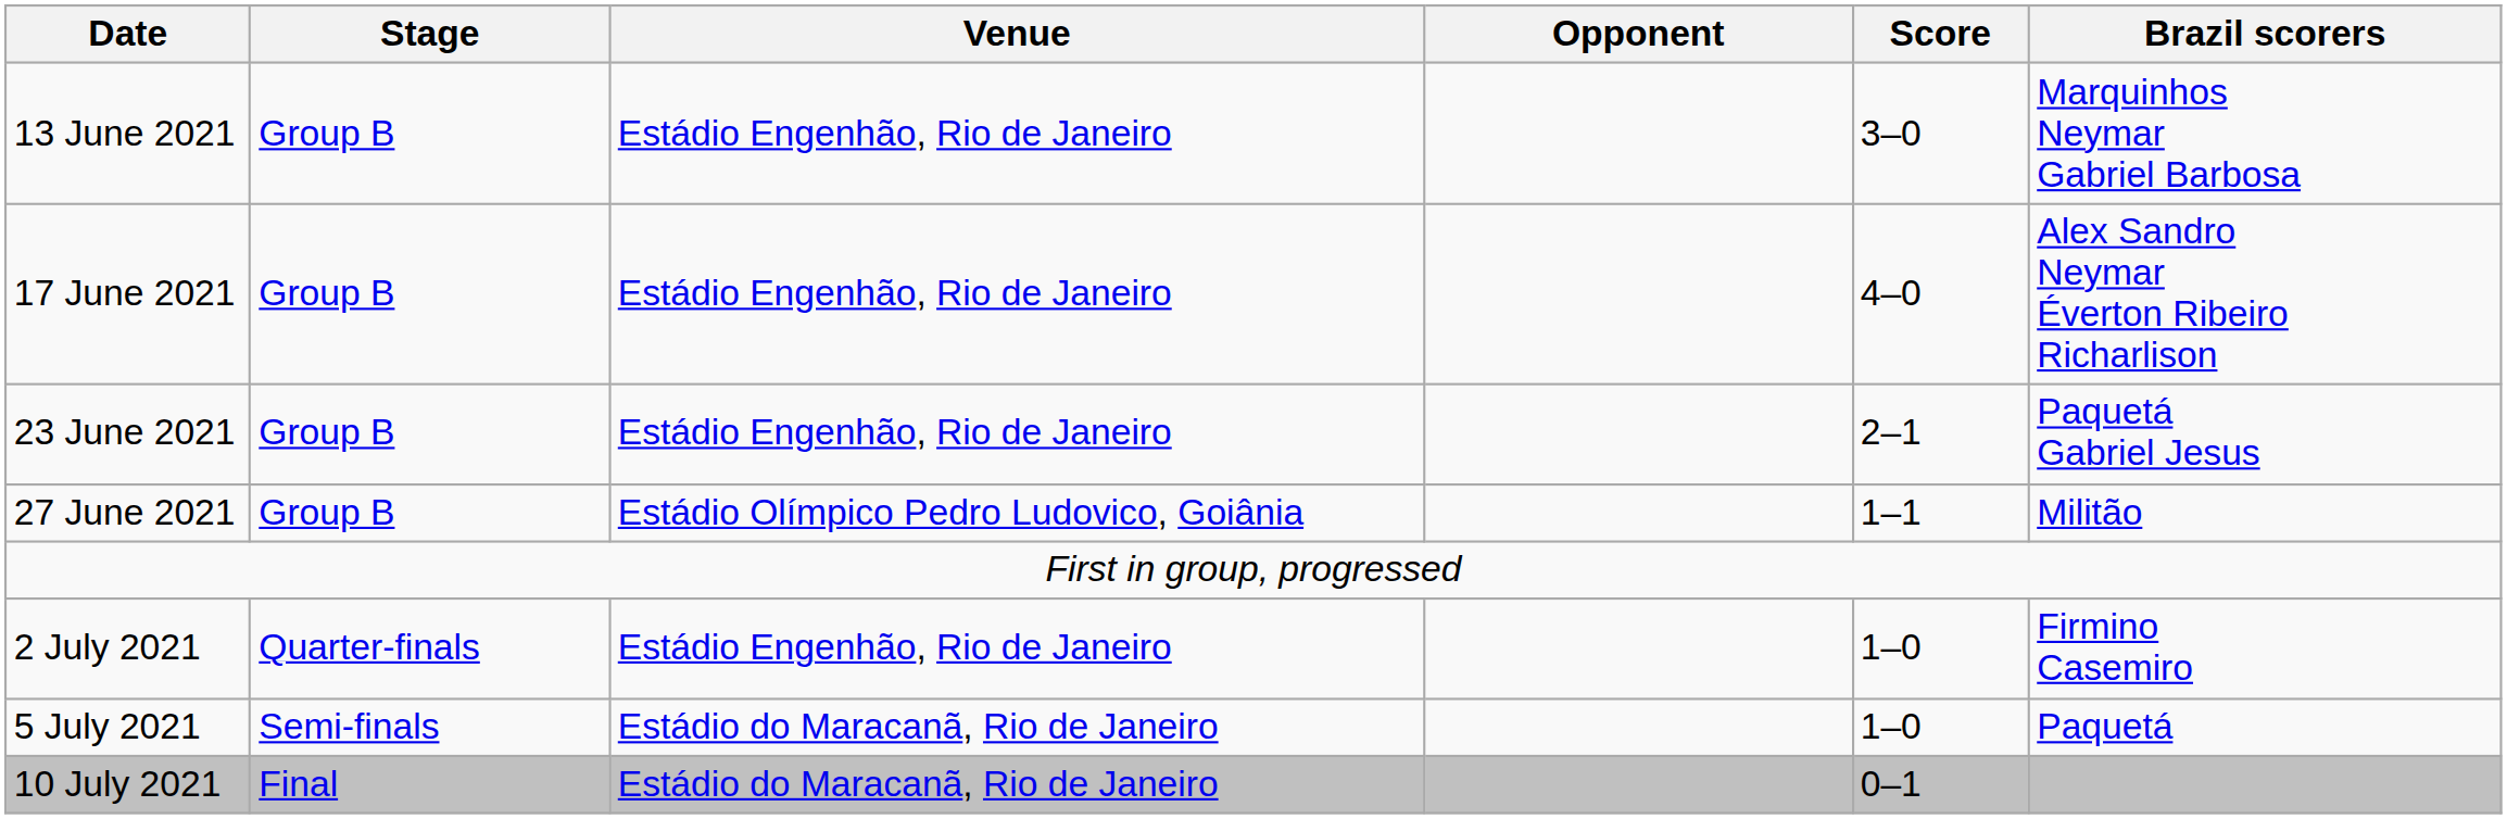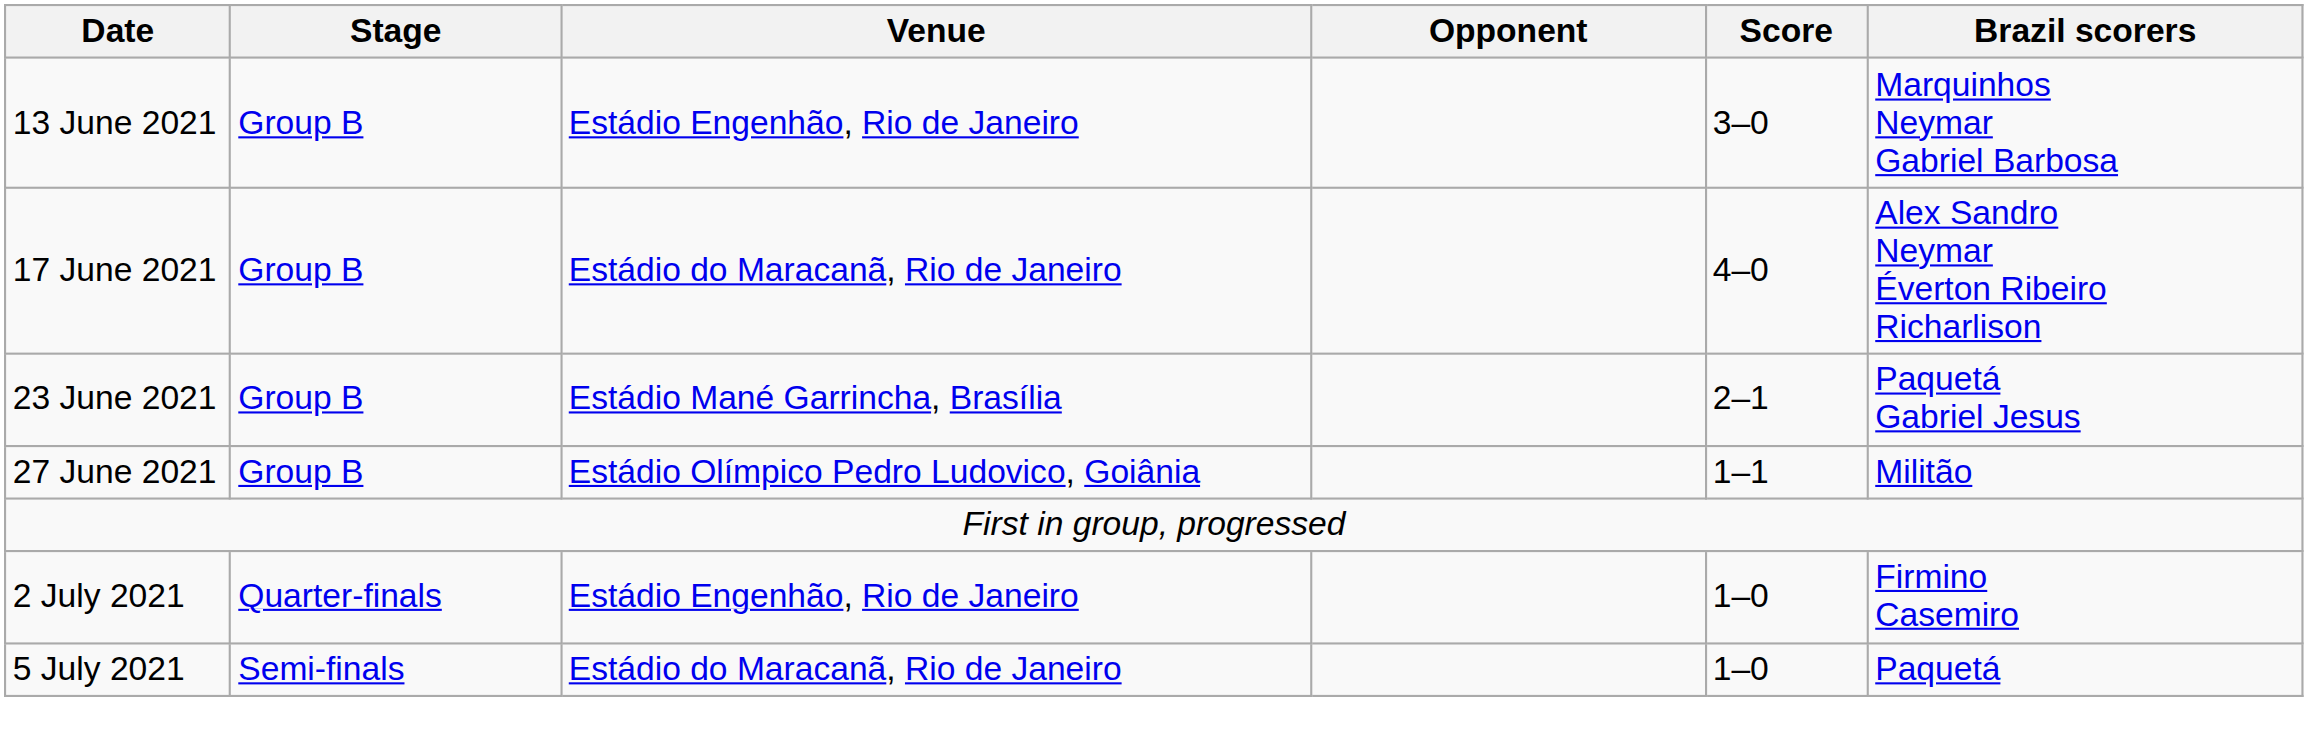17 June 2021 | Venue: Estádio Engenhão, Rio de Janeiro -> Estádio do Maracanã, Rio de Janeiro
23 June 2021 | Venue: Estádio Engenhão, Rio de Janeiro -> Estádio Mané Garrincha, Brasília
- row: 10 July 2021 | Final | Estádio do Maracanã, Rio de Janeiro | 0–1
